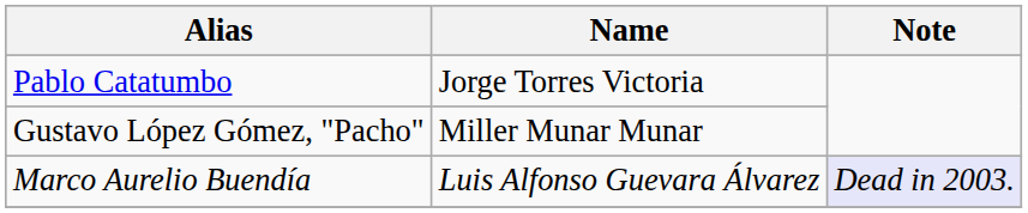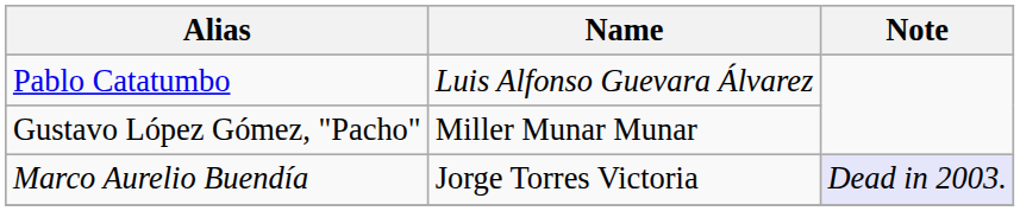Pablo Catatumbo | Name: Jorge Torres Victoria -> Luis Alfonso Guevara Álvarez
Marco Aurelio Buendía | Name: Luis Alfonso Guevara Álvarez -> Jorge Torres Victoria
